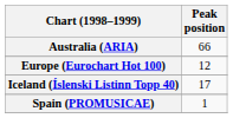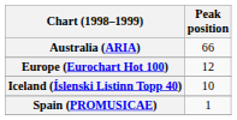Iceland (Íslenski Listinn Topp 40) | Peak position: 17 -> 10
